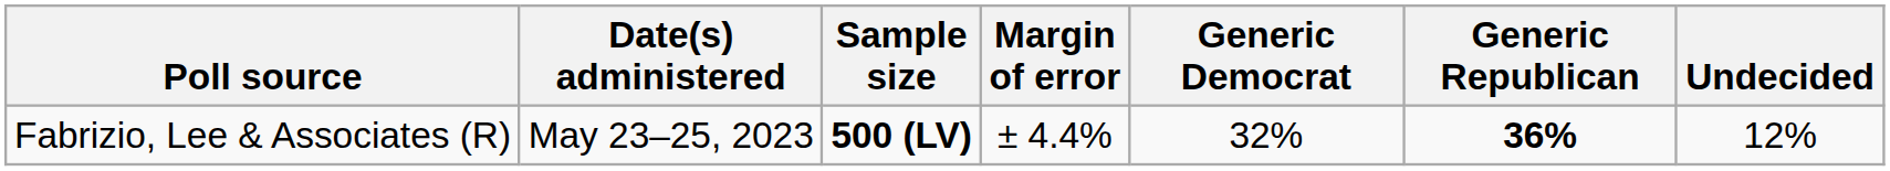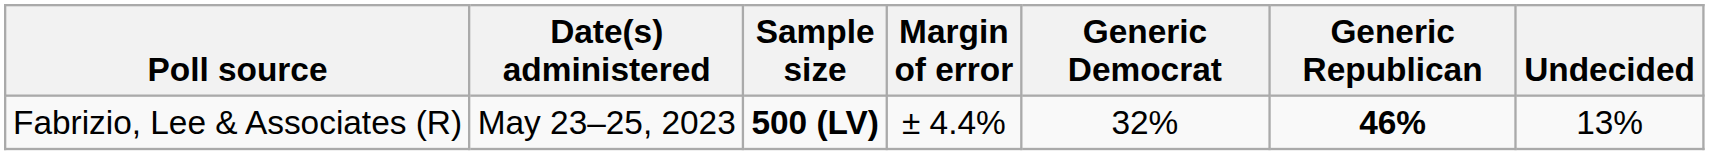Fabrizio, Lee & Associates (R) | Generic Republican: 36% -> 46%
Fabrizio, Lee & Associates (R) | Undecided: 12% -> 13%
